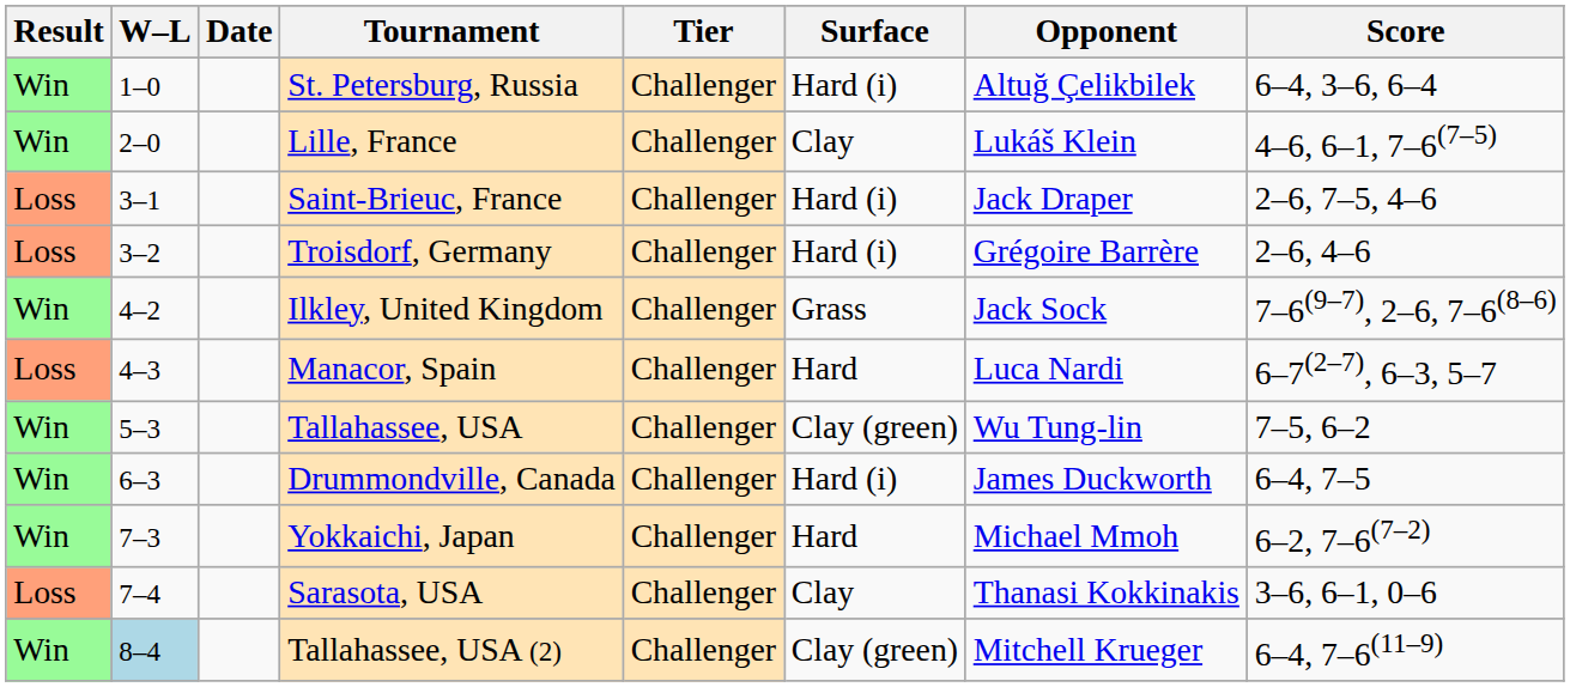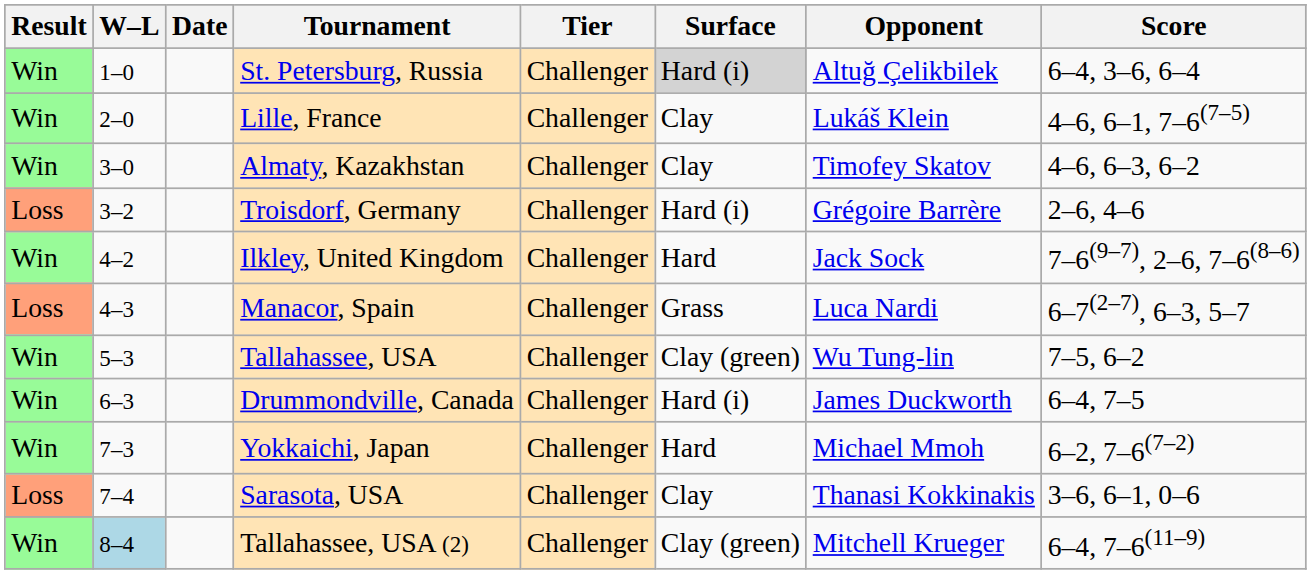St. Petersburg, Russia | Surface: no background -> lightgrey background
+ row: Win | 3–0 | Almaty, Kazakhstan | Challenger | Clay | Timofey Skatov | 4–6, 6–3, 6–2
- row: Loss | 3–1 | Saint-Brieuc, France | Challenger | Hard (i) | Jack Draper | 2–6, 7–5, 4–6
Ilkley, United Kingdom | Surface: Grass -> Hard
Manacor, Spain | Surface: Hard -> Grass
